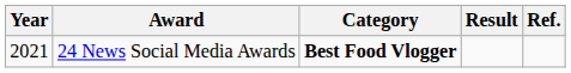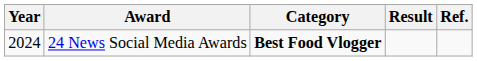24 News Social Media Awards | Year: 2021 -> 2024
